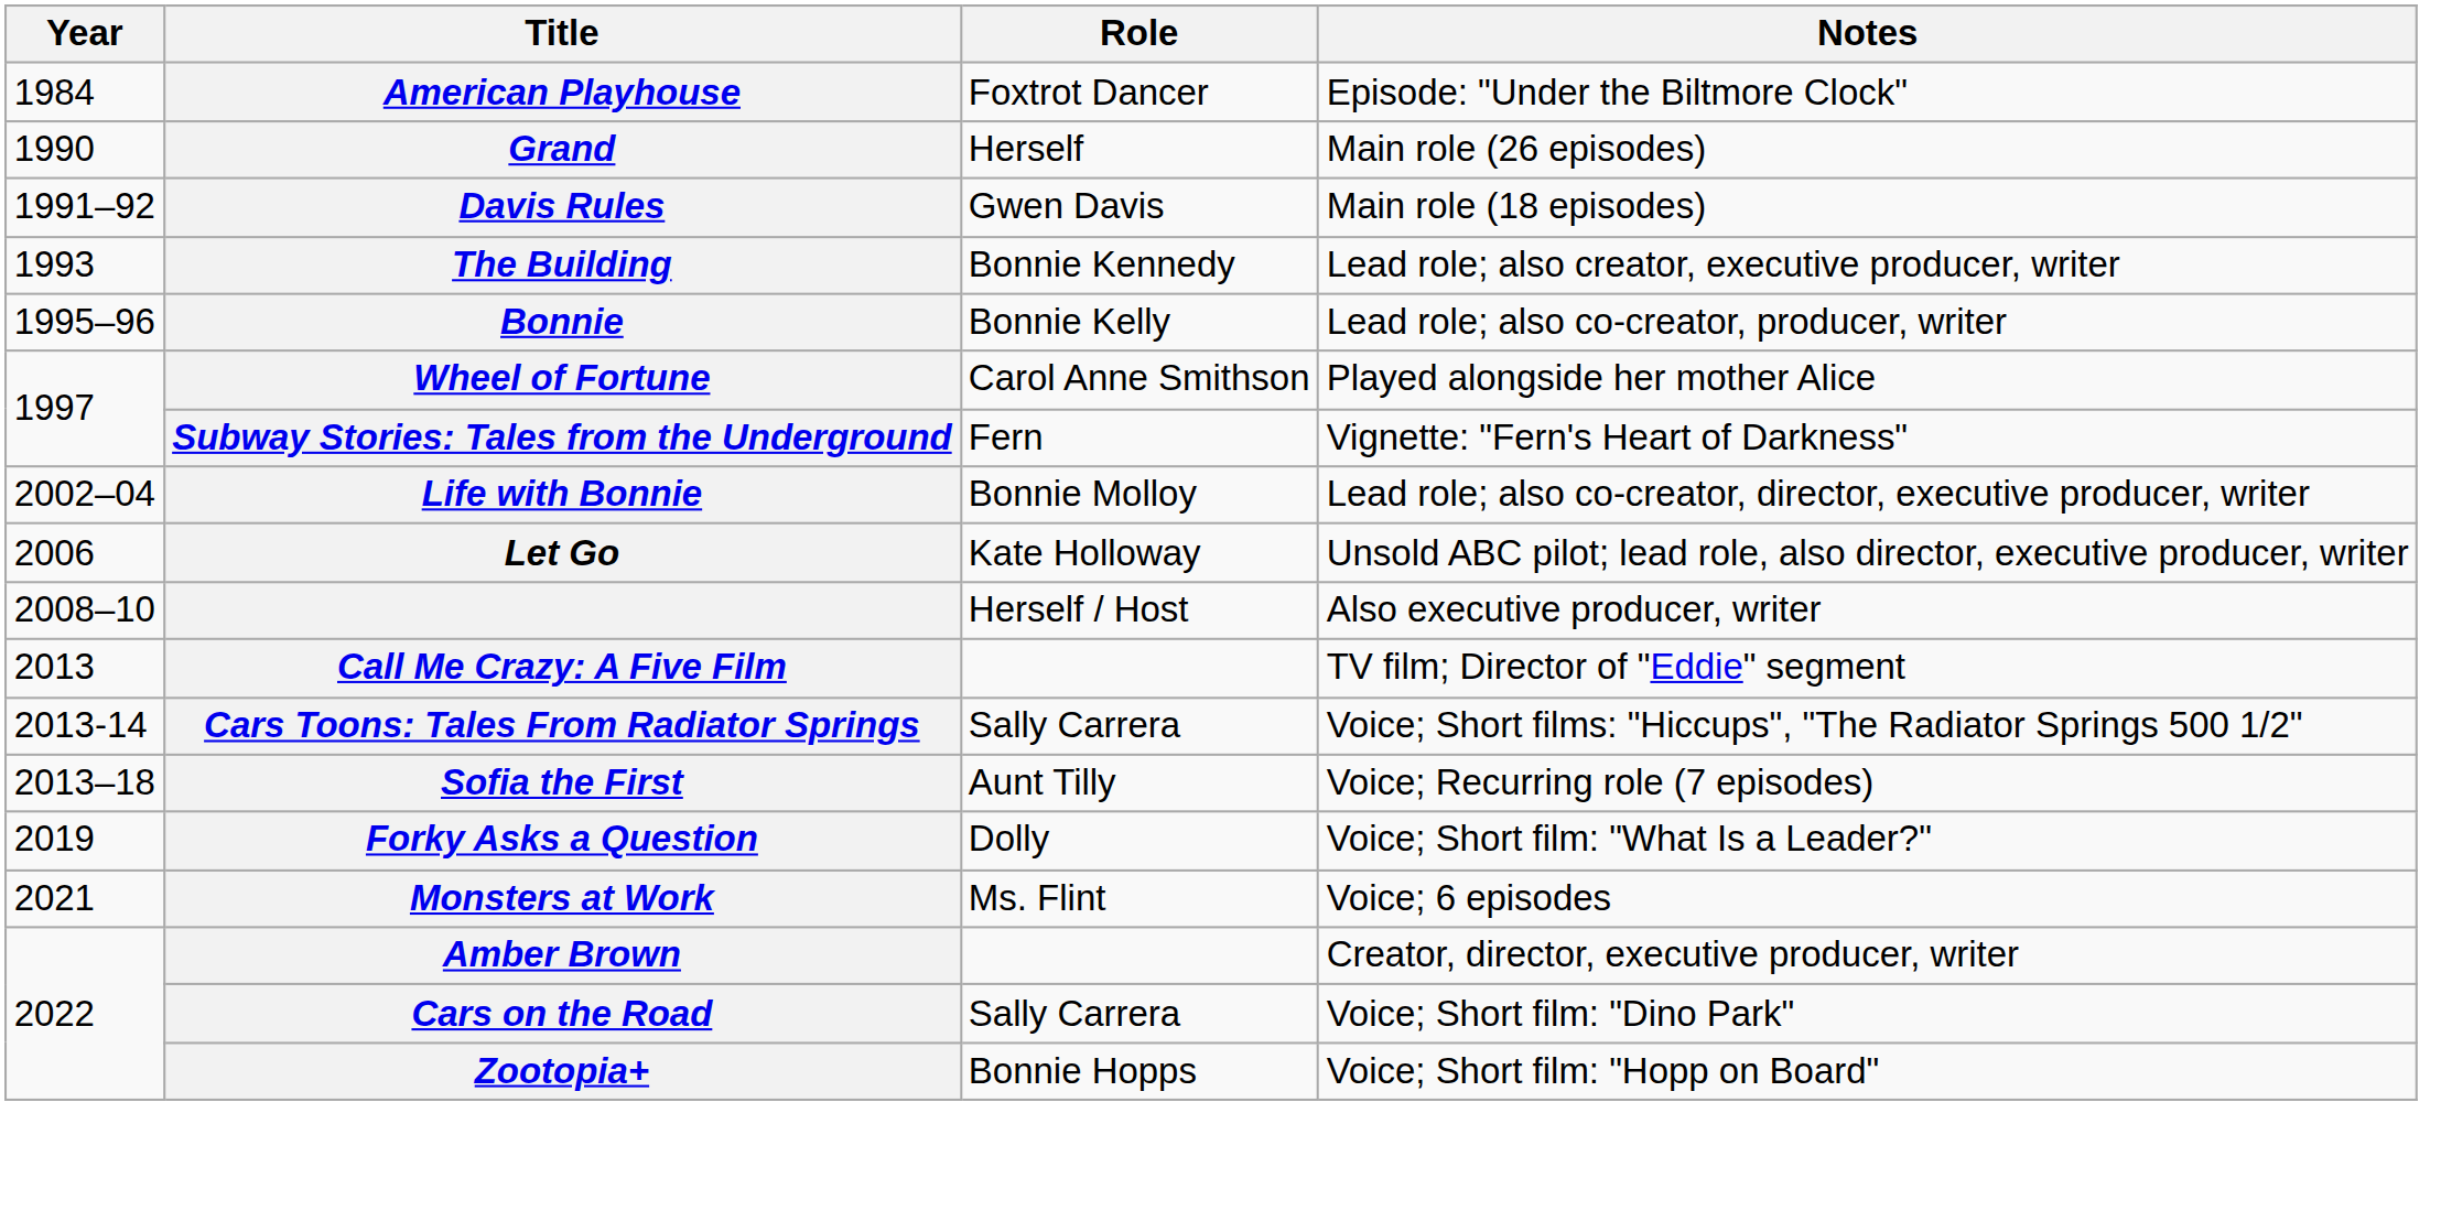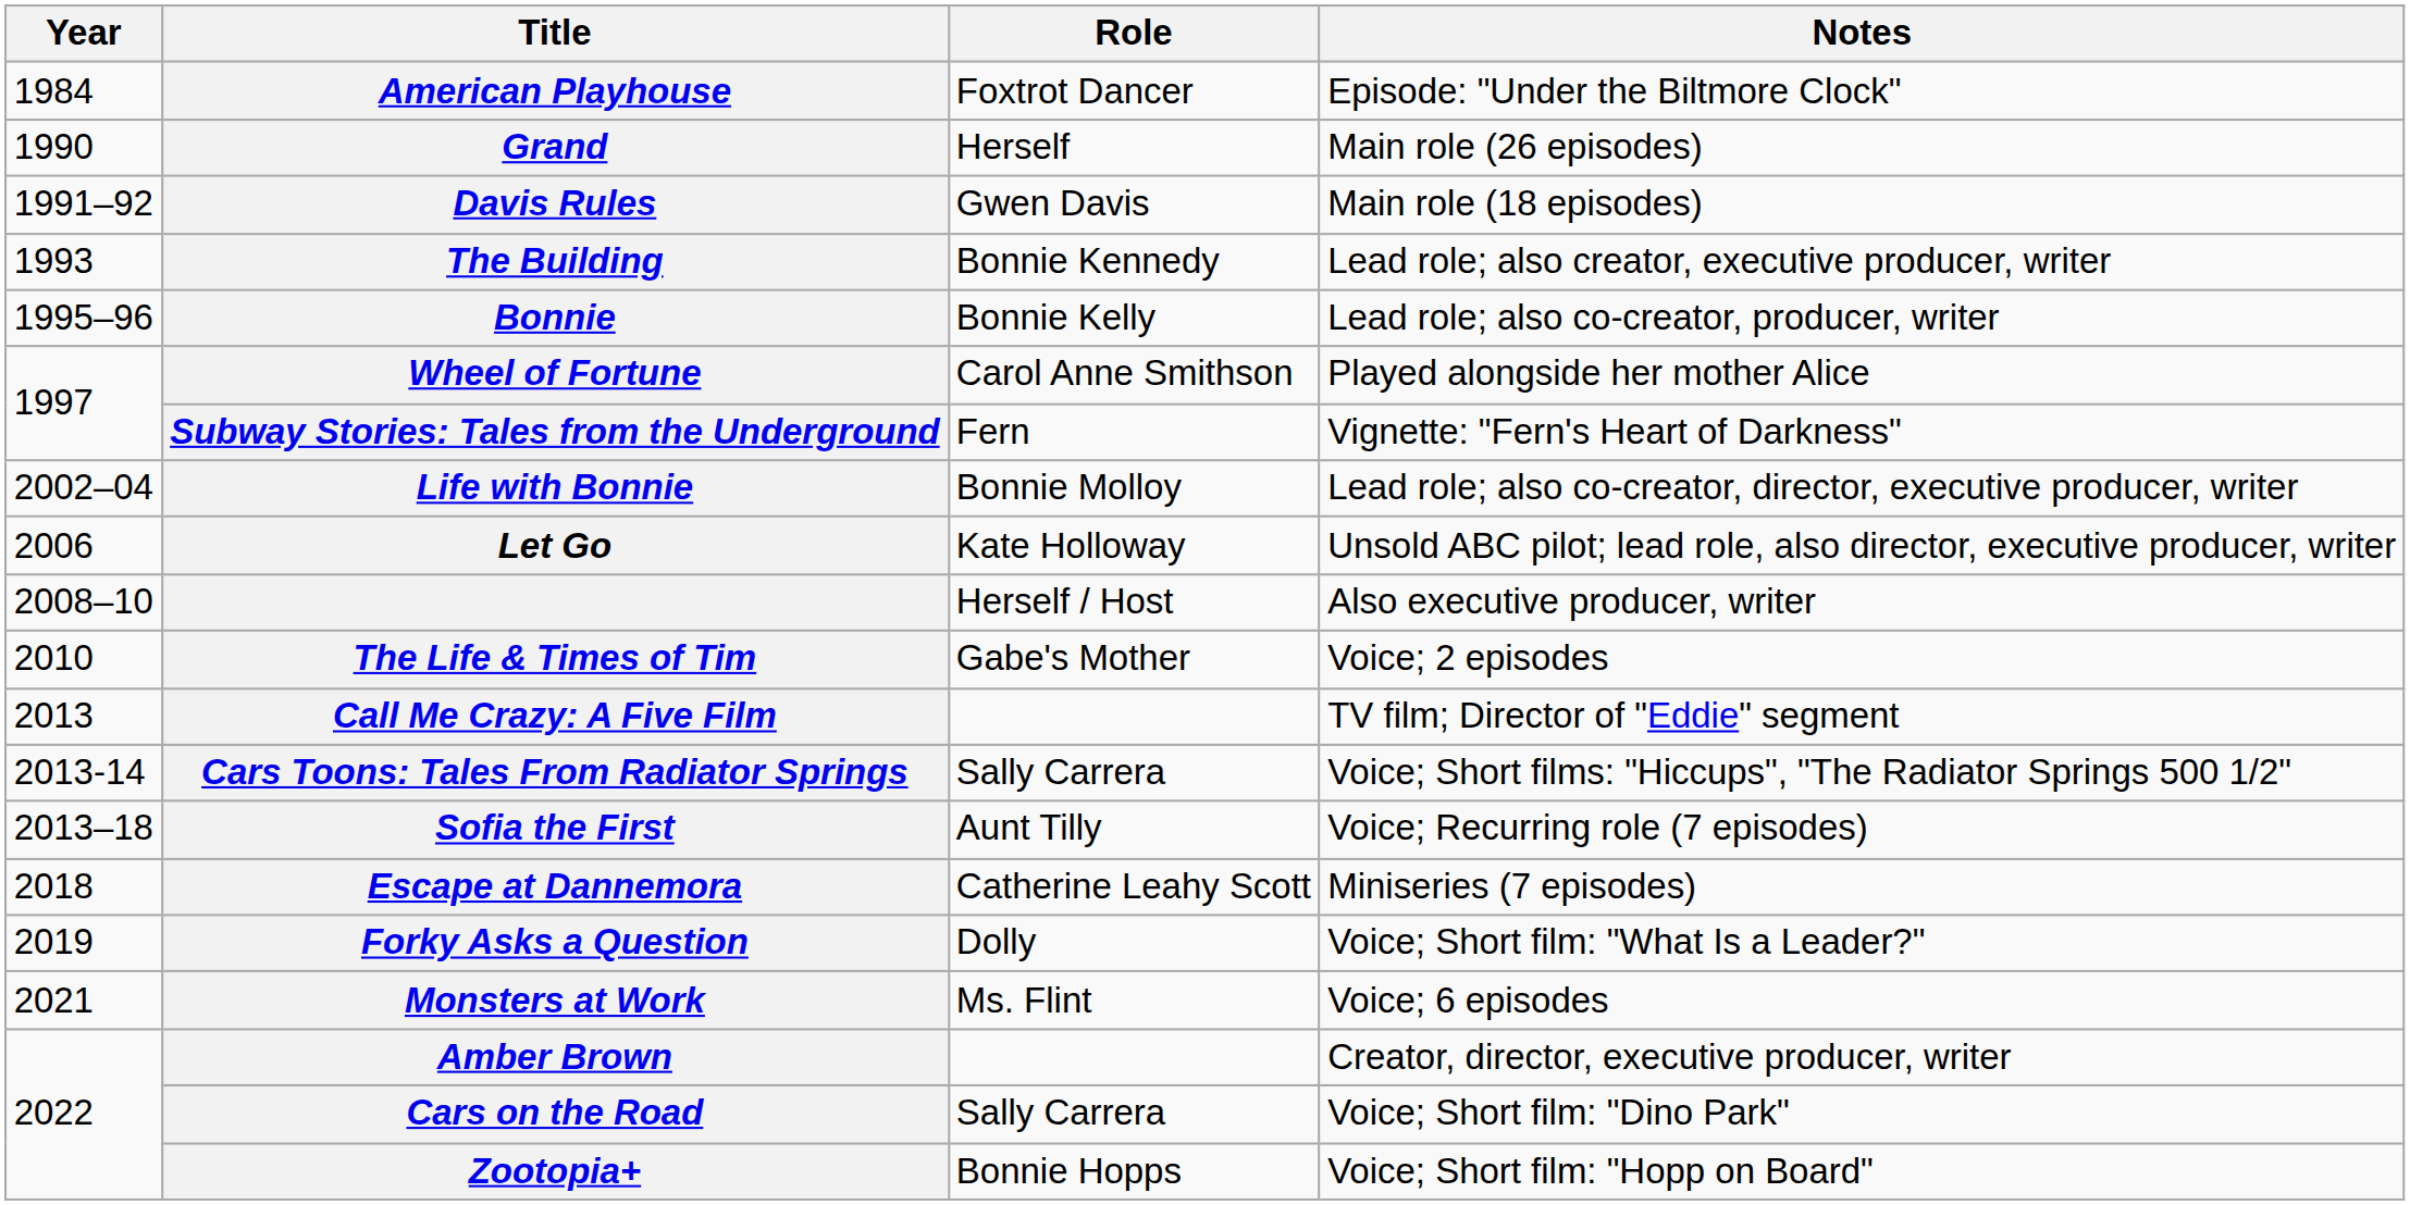+ row: 2010 | The Life & Times of Tim | Gabe's Mother | Voice; 2 episodes
+ row: 2018 | Escape at Dannemora | Catherine Leahy Scott | Miniseries (7 episodes)
